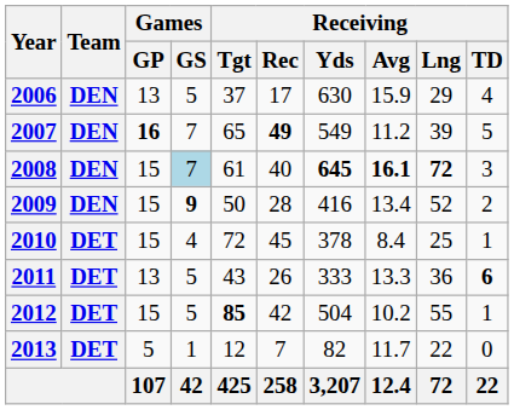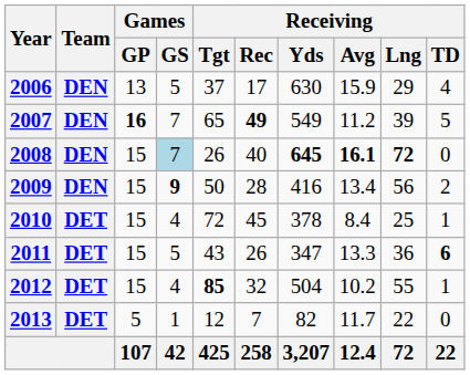2008 | Receiving / Tgt: 61 -> 26
2008 | Receiving / TD: 3 -> 0
2009 | Receiving / Lng: 52 -> 56
2011 | Games / GP: 13 -> 15
2011 | Receiving / Yds: 333 -> 347
2012 | Games / GS: 5 -> 4
2012 | Receiving / Rec: 42 -> 32
